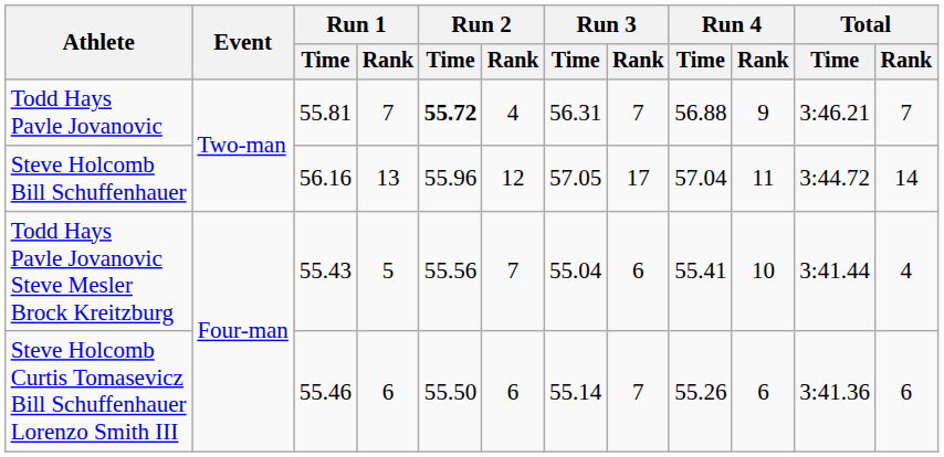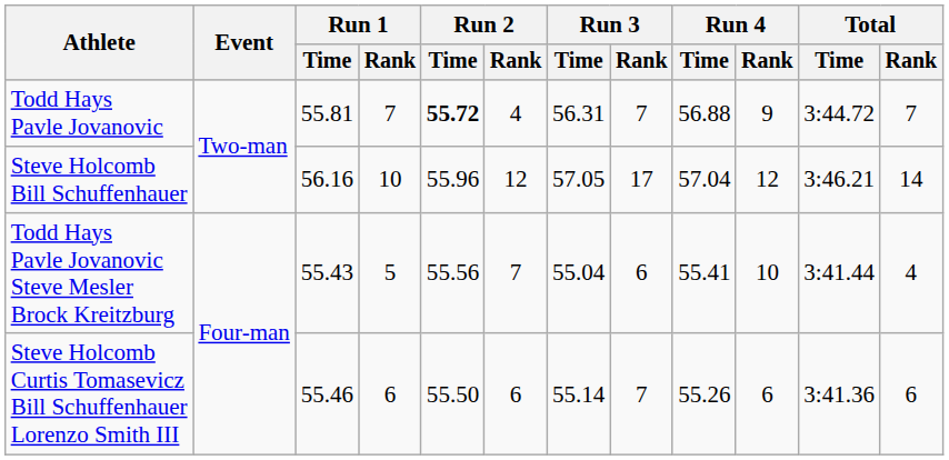Todd Hays Pavle Jovanovic | Total / Time: 3:46.21 -> 3:44.72
Steve Holcomb Bill Schuffenhauer | Run 1 / Rank: 13 -> 10
Steve Holcomb Bill Schuffenhauer | Run 4 / Rank: 11 -> 12
Steve Holcomb Bill Schuffenhauer | Total / Time: 3:44.72 -> 3:46.21
